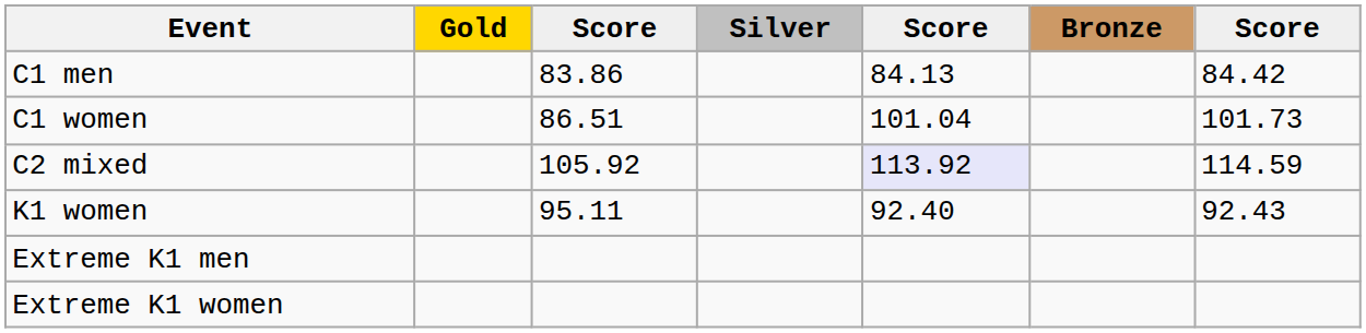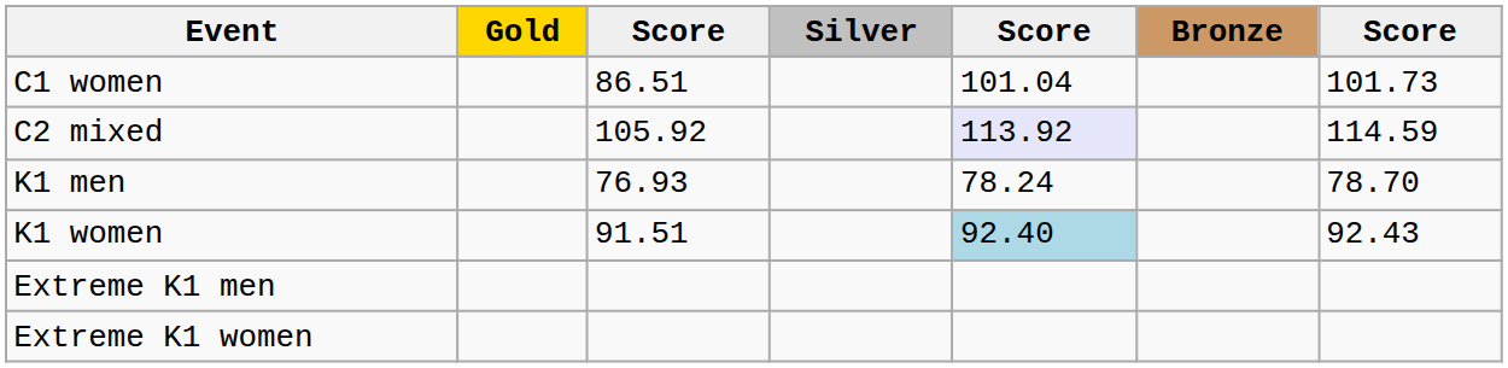- row: C1 men | 83.86 | 84.13 | 84.42
+ row: K1 men | 76.93 | 78.24 | 78.70
K1 women | column 3: 95.11 -> 91.51
K1 women | column 5: no background -> lightblue background
